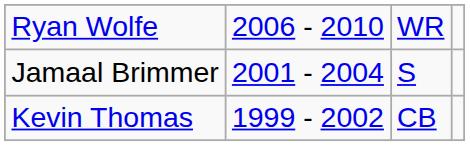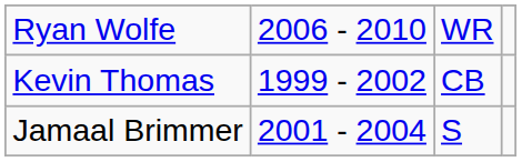rows swapped: Kevin Thomas <-> Jamaal Brimmer
